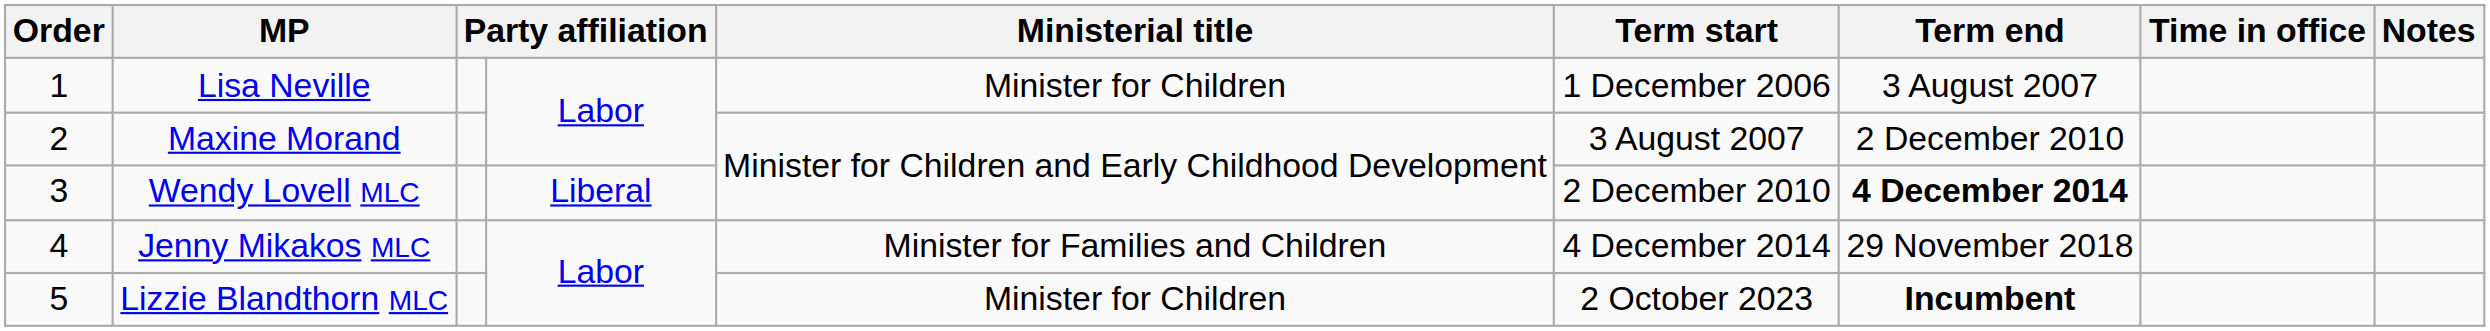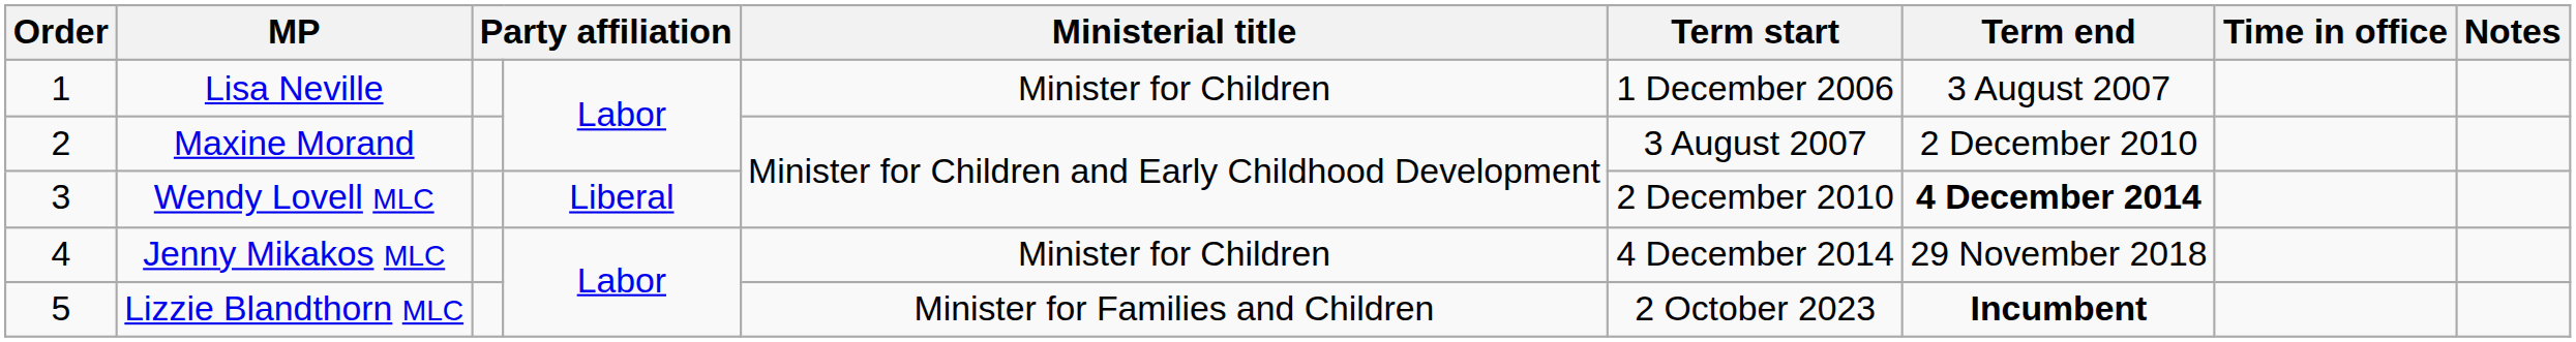Jenny Mikakos MLC | Ministerial title: Minister for Families and Children -> Minister for Children
Lizzie Blandthorn MLC | Ministerial title: Minister for Children -> Minister for Families and Children
